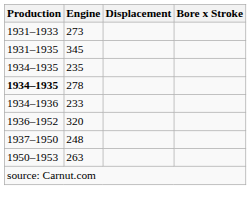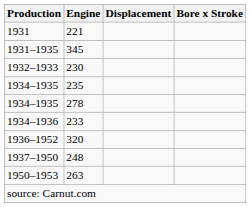+ row: 1931 | 221
- row: 1931–1933 | 273
+ row: 1932–1933 | 230
278 | Production: bold -> normal
